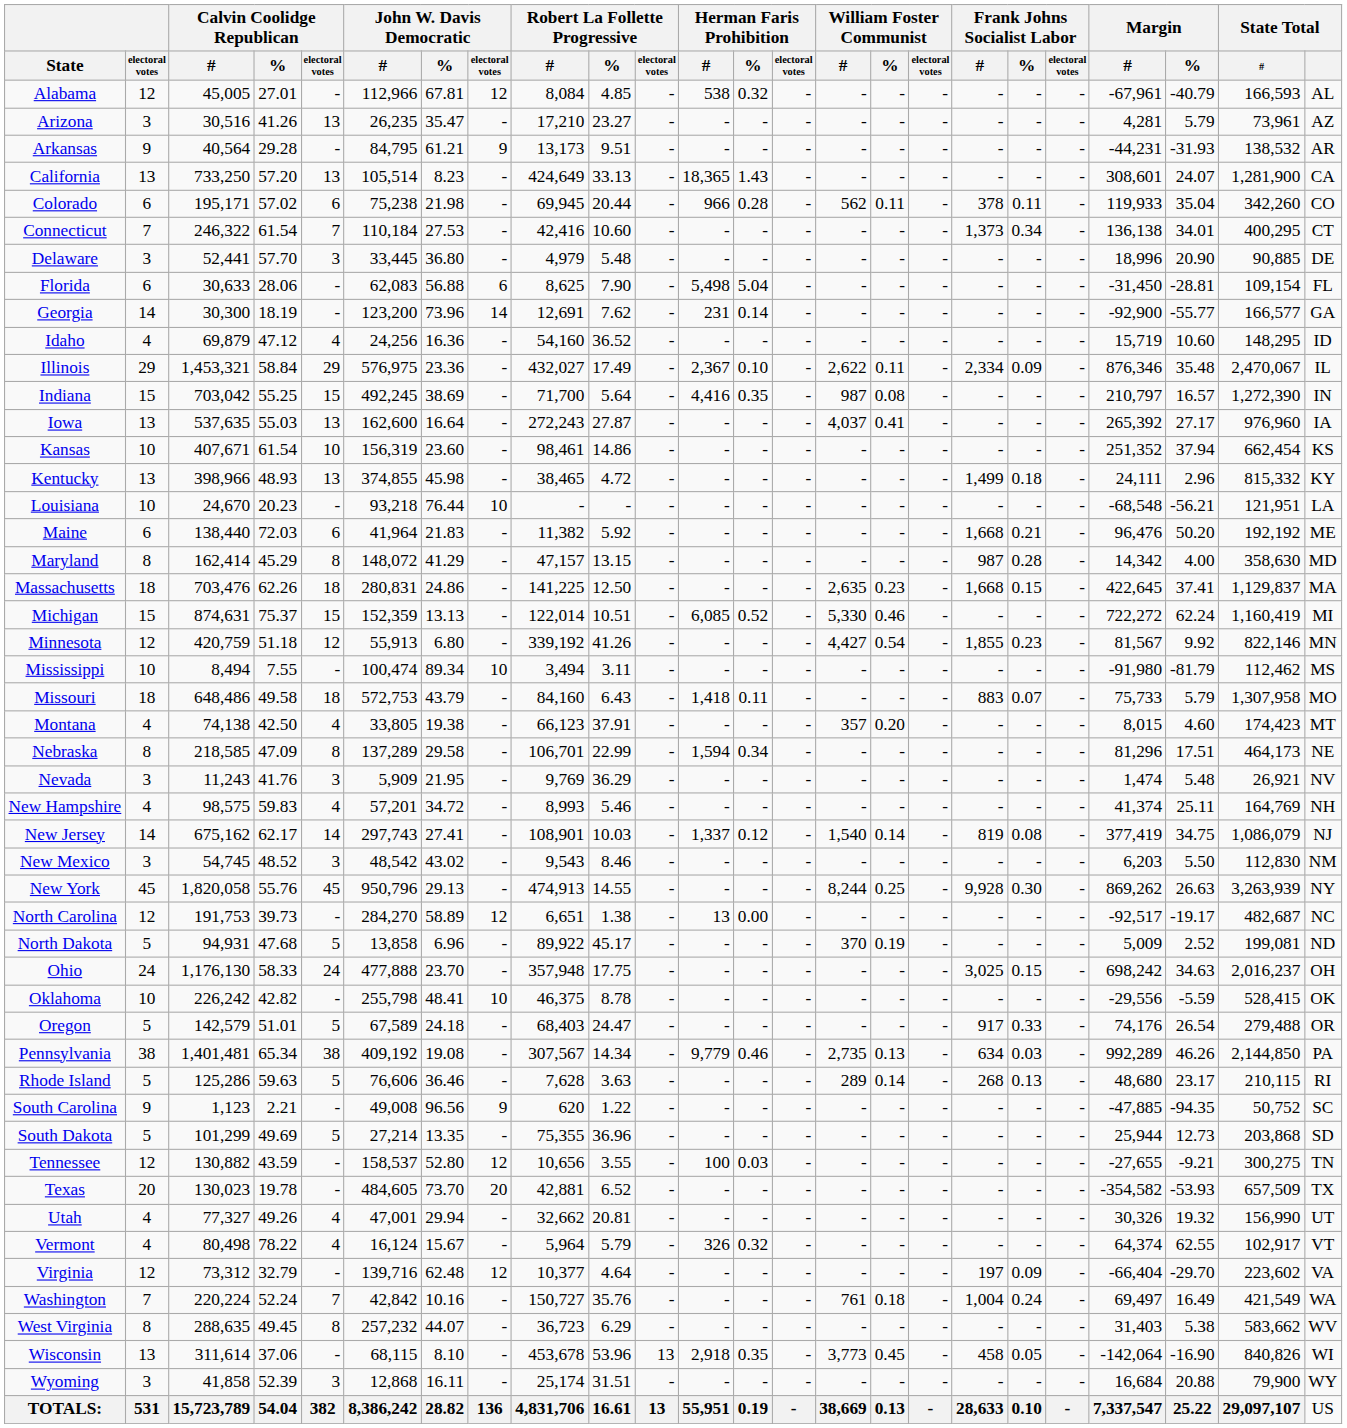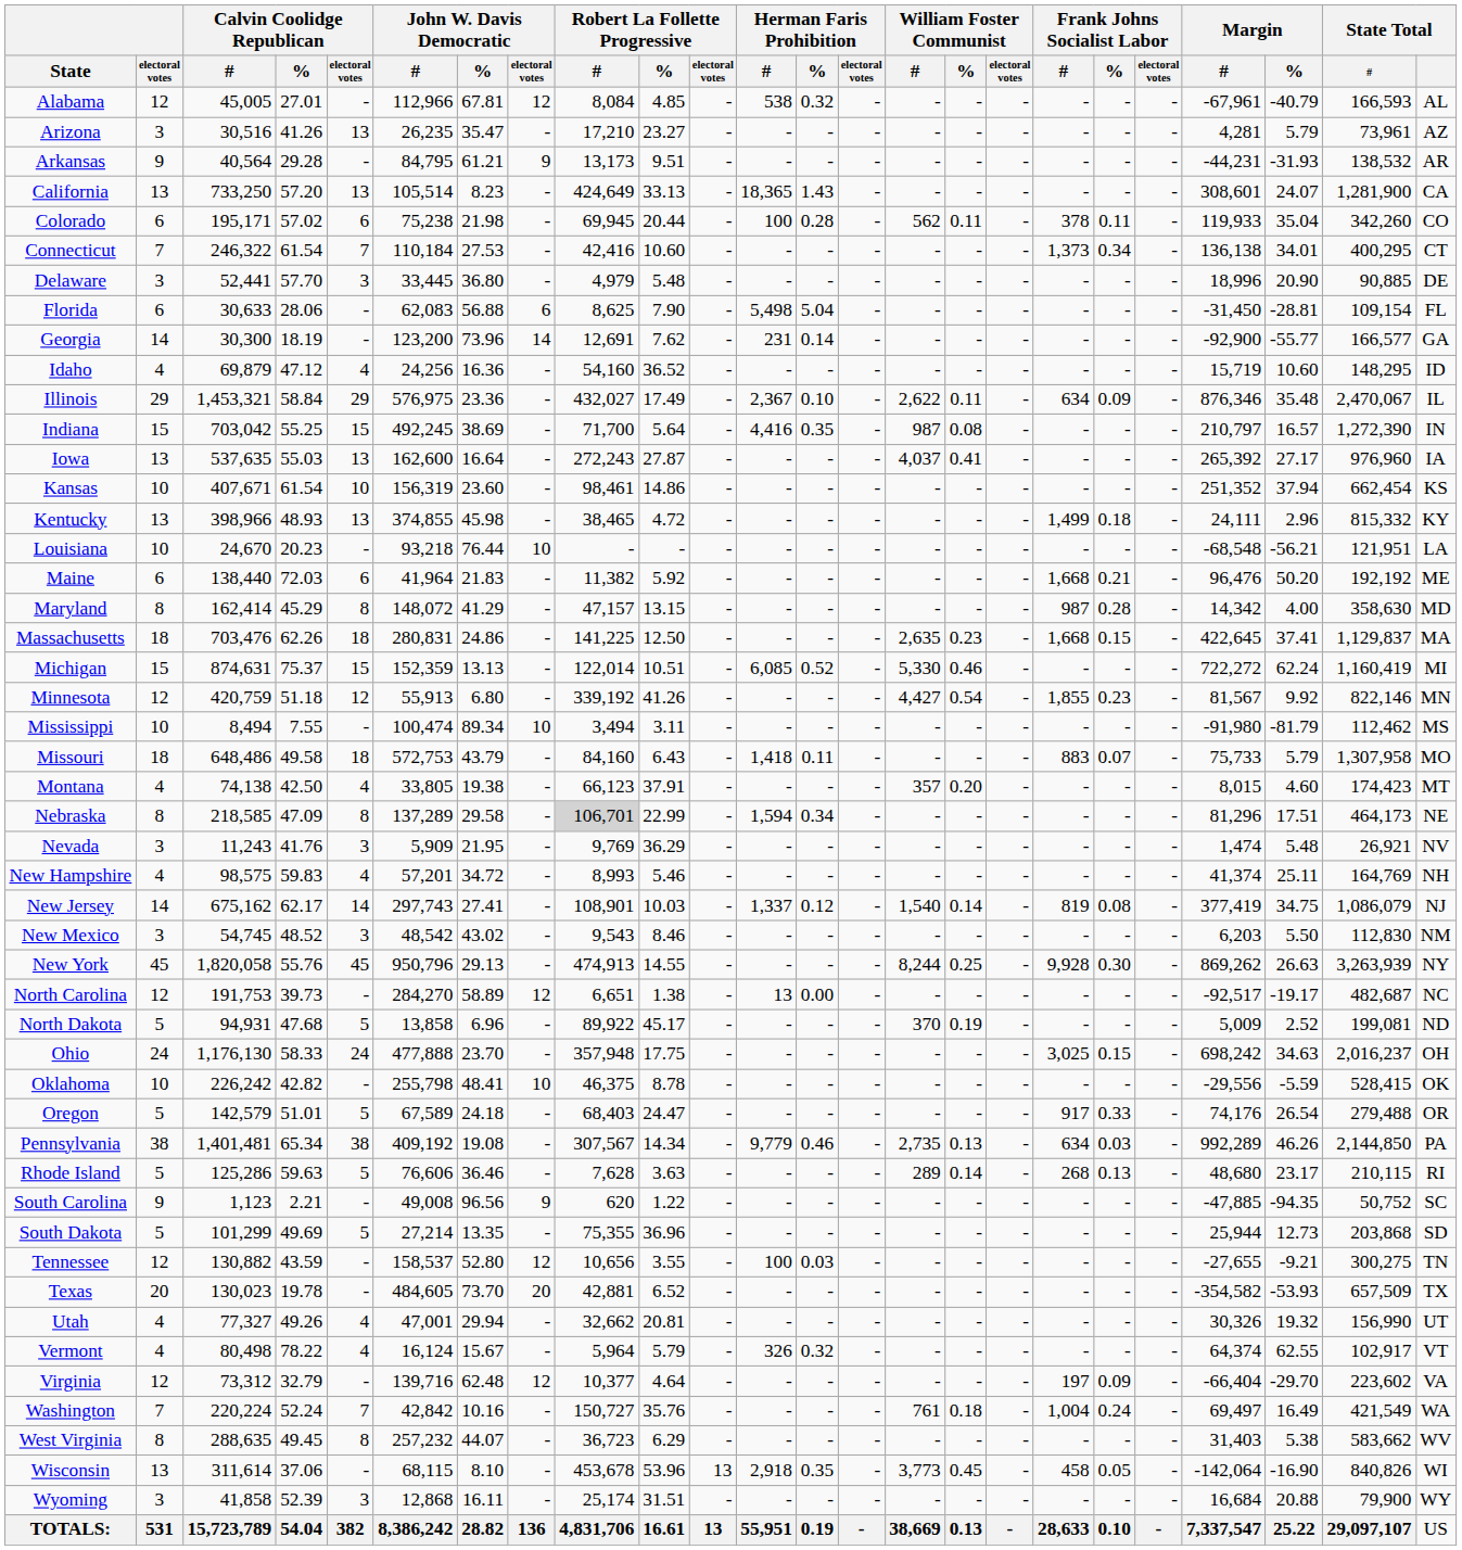Colorado | Herman Faris Prohibition / #: 966 -> 100
Illinois | Frank Johns Socialist Labor / #: 2,334 -> 634
Nebraska | Robert La Follette Progressive / #: no background -> lightgrey background
